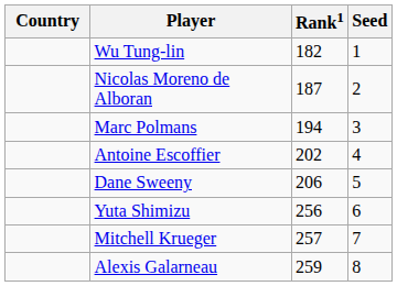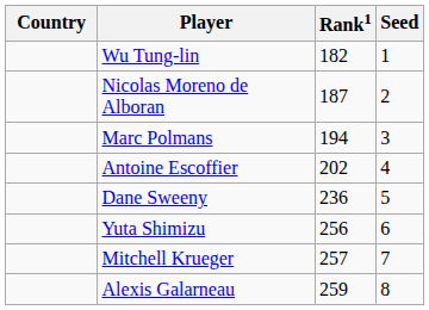Dane Sweeny | Rank1: 206 -> 236
